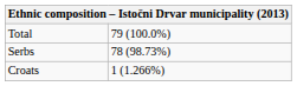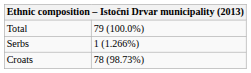Serbs | column 2: 78 (98.73%) -> 1 (1.266%)
Croats | column 2: 1 (1.266%) -> 78 (98.73%)
